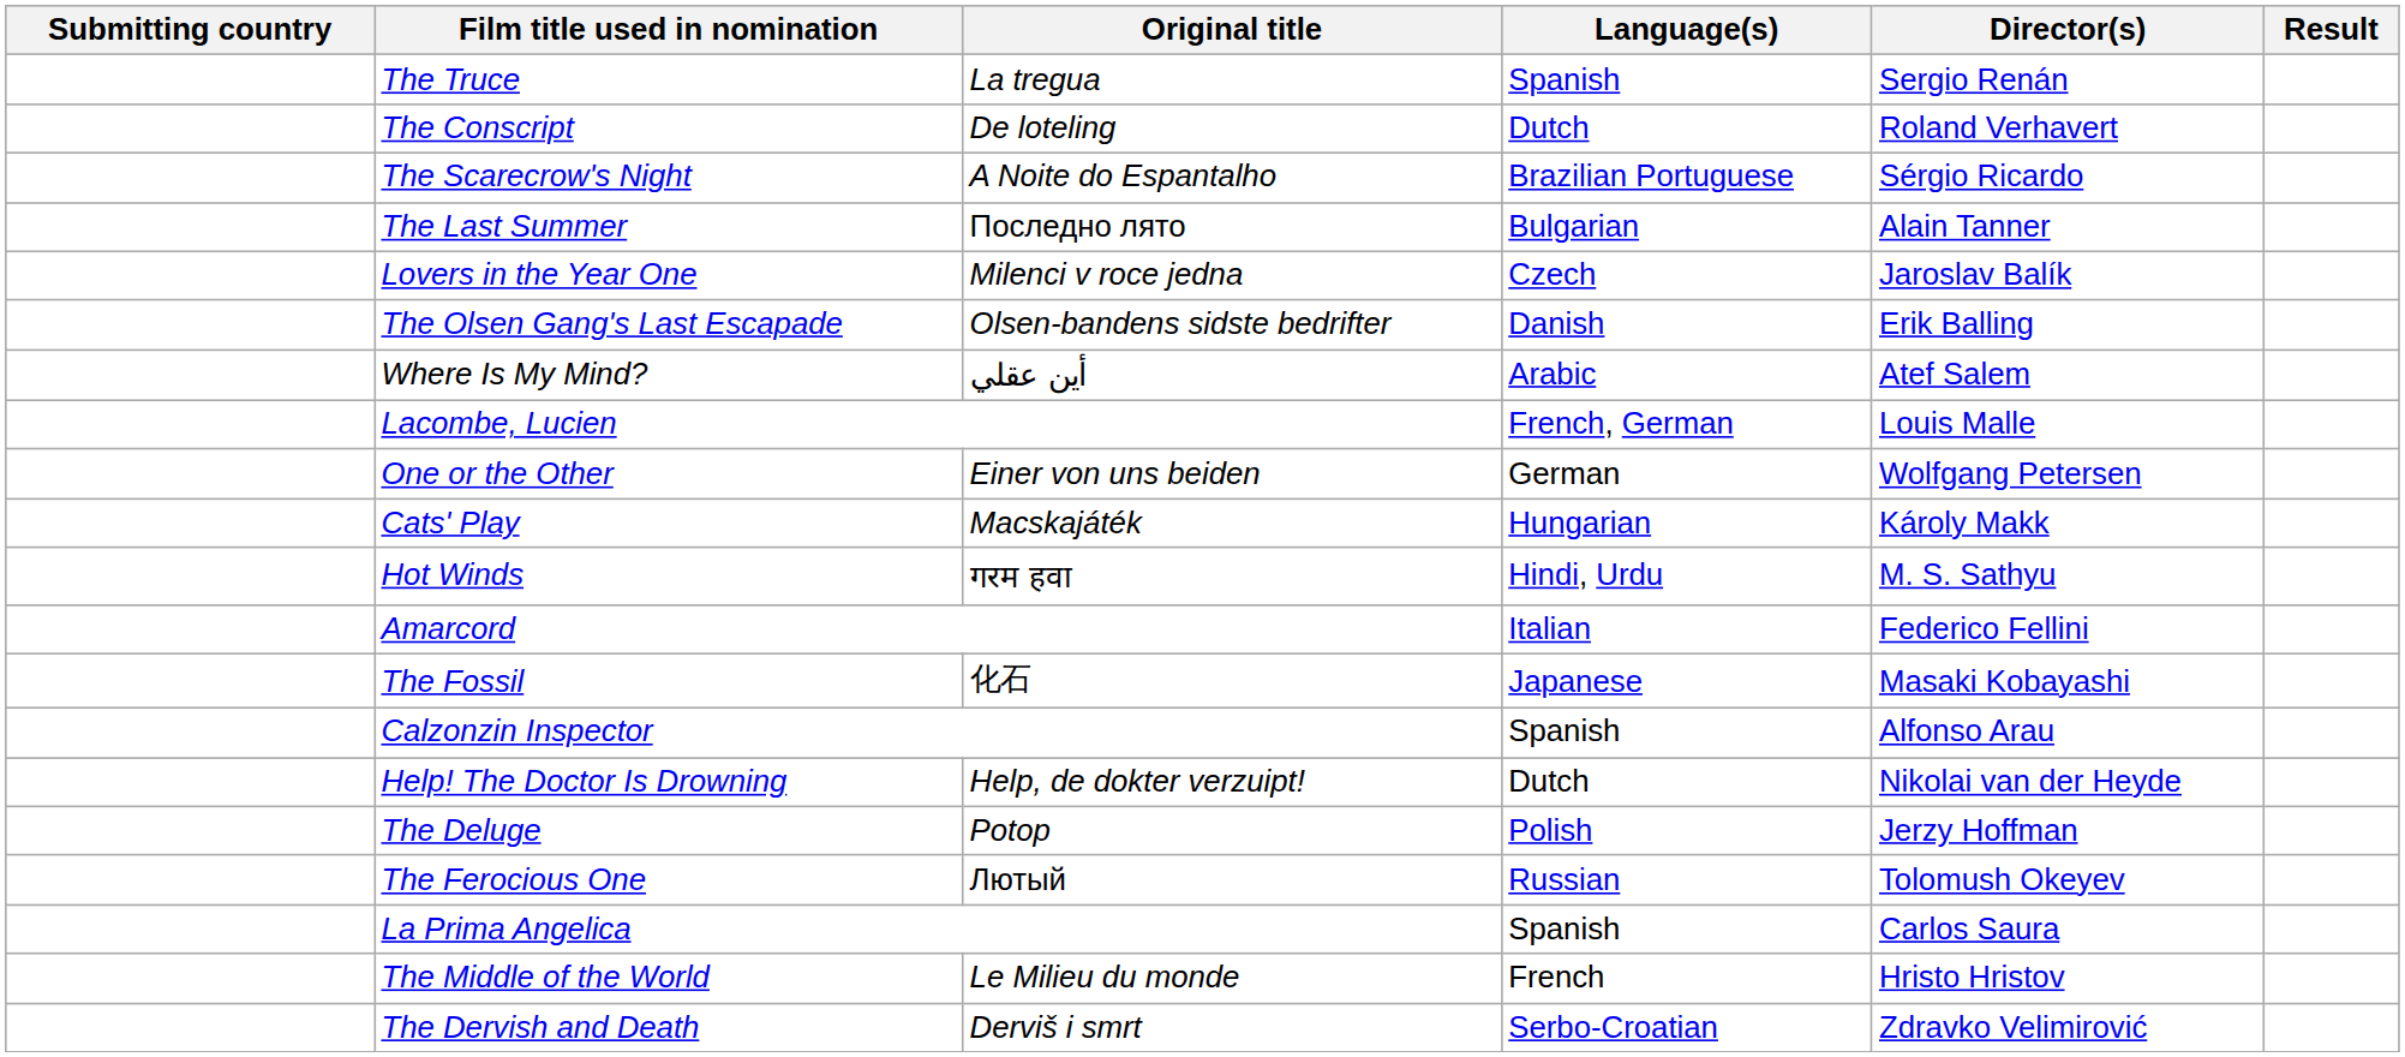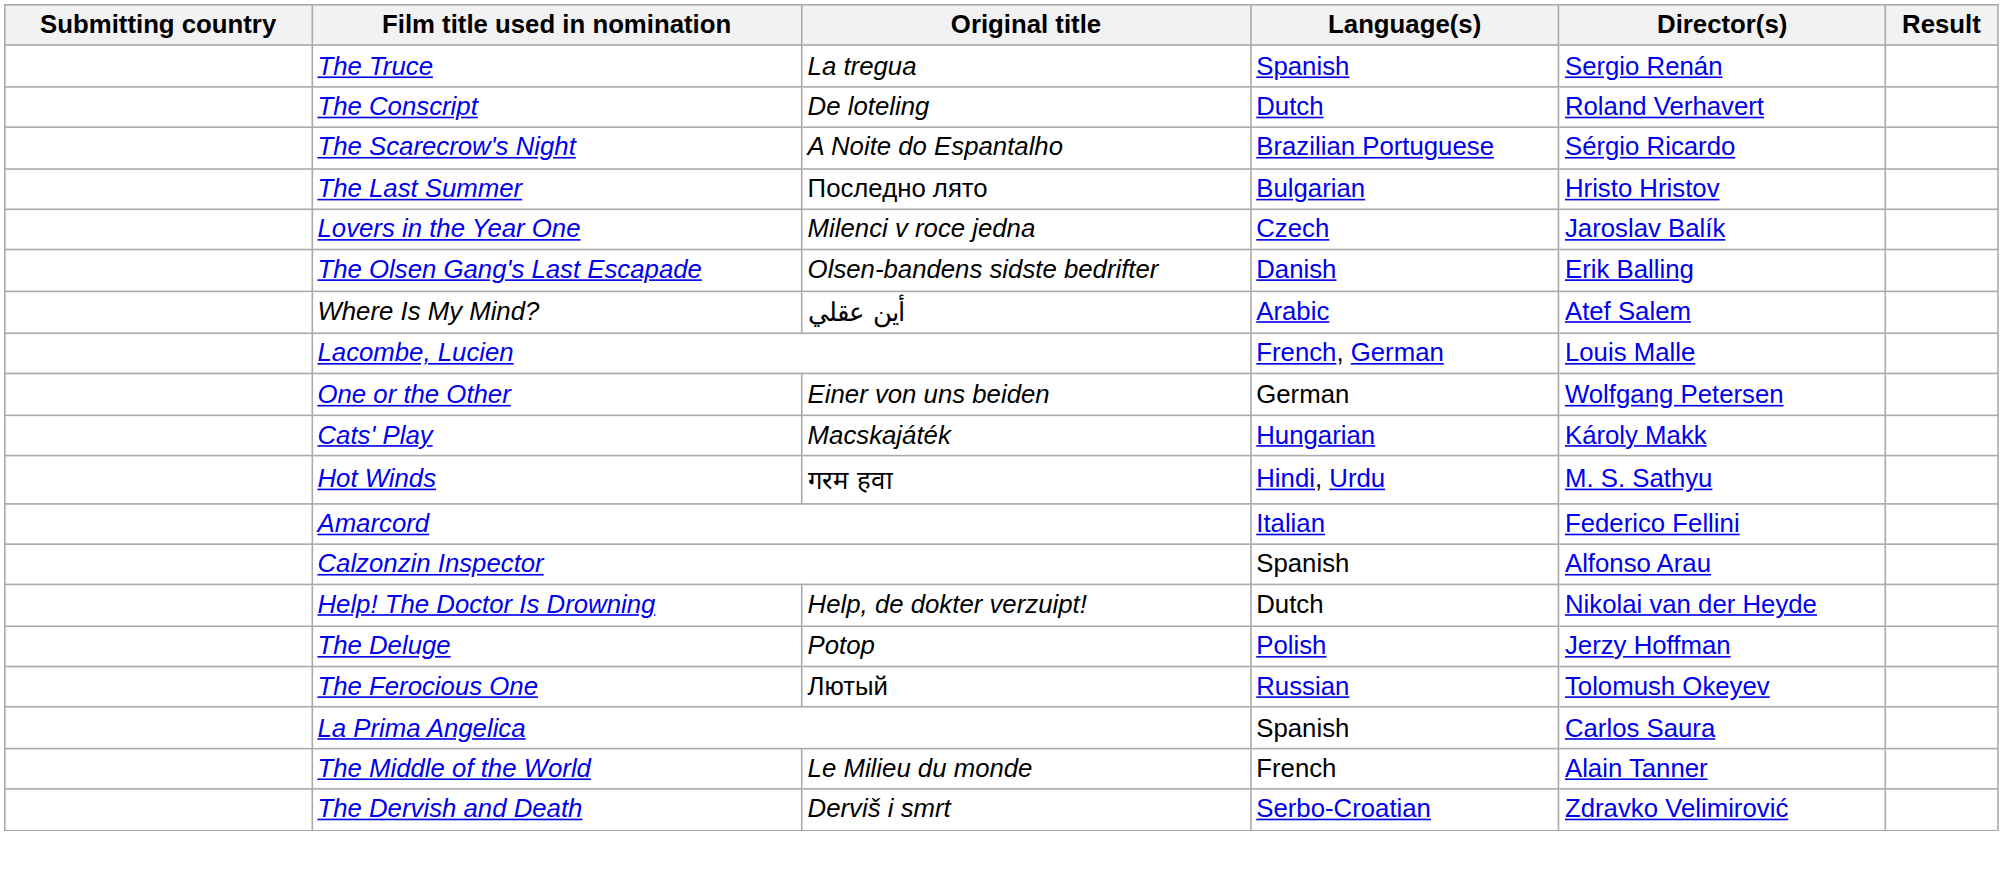The Last Summer | Director(s): Alain Tanner -> Hristo Hristov
- row: The Fossil | 化石 | Japanese | Masaki Kobayashi
The Middle of the World | Director(s): Hristo Hristov -> Alain Tanner
